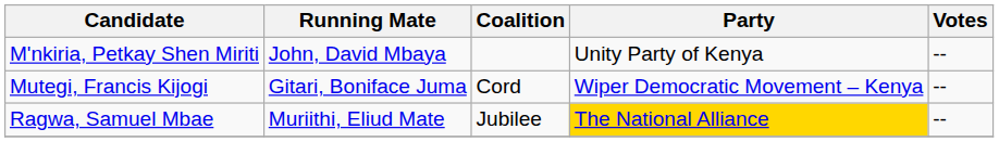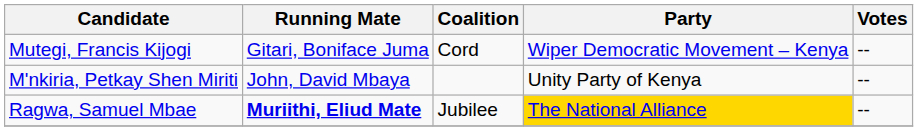rows swapped: M'nkiria, Petkay Shen Miriti <-> Mutegi, Francis Kijogi
Ragwa, Samuel Mbae | Running Mate: normal -> bold
